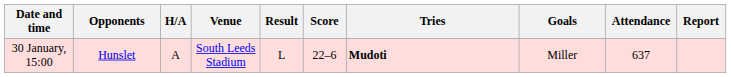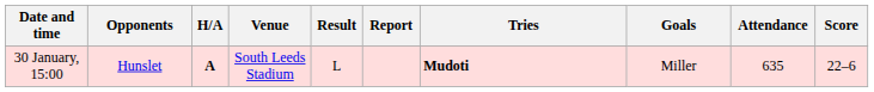columns swapped: Score <-> Report
30 January, 15:00 | H/A: normal -> bold
30 January, 15:00 | Attendance: 637 -> 635
